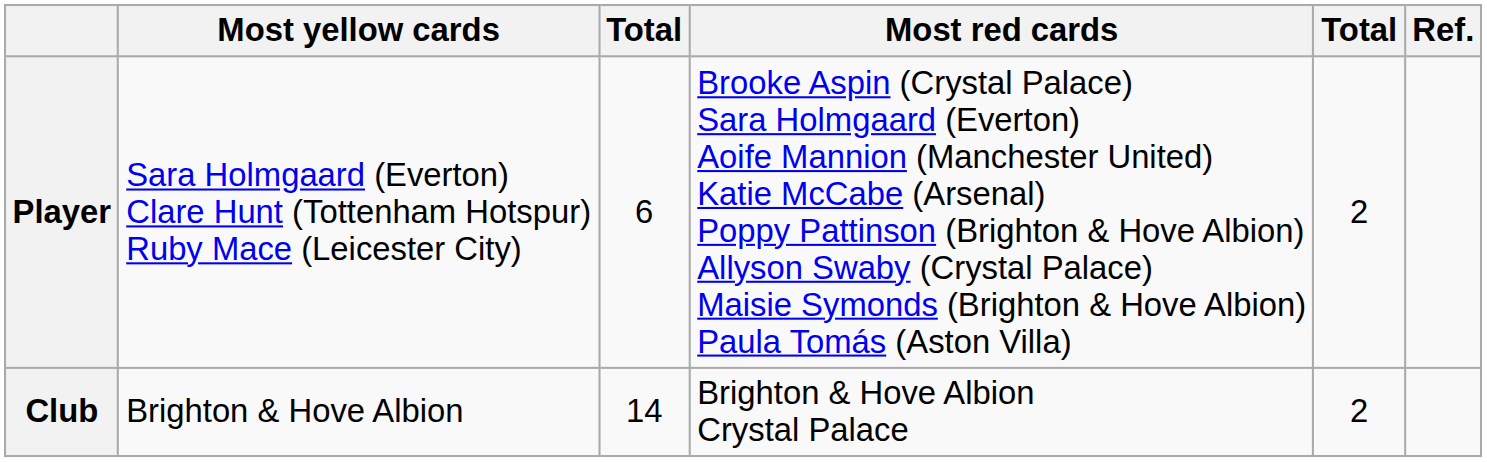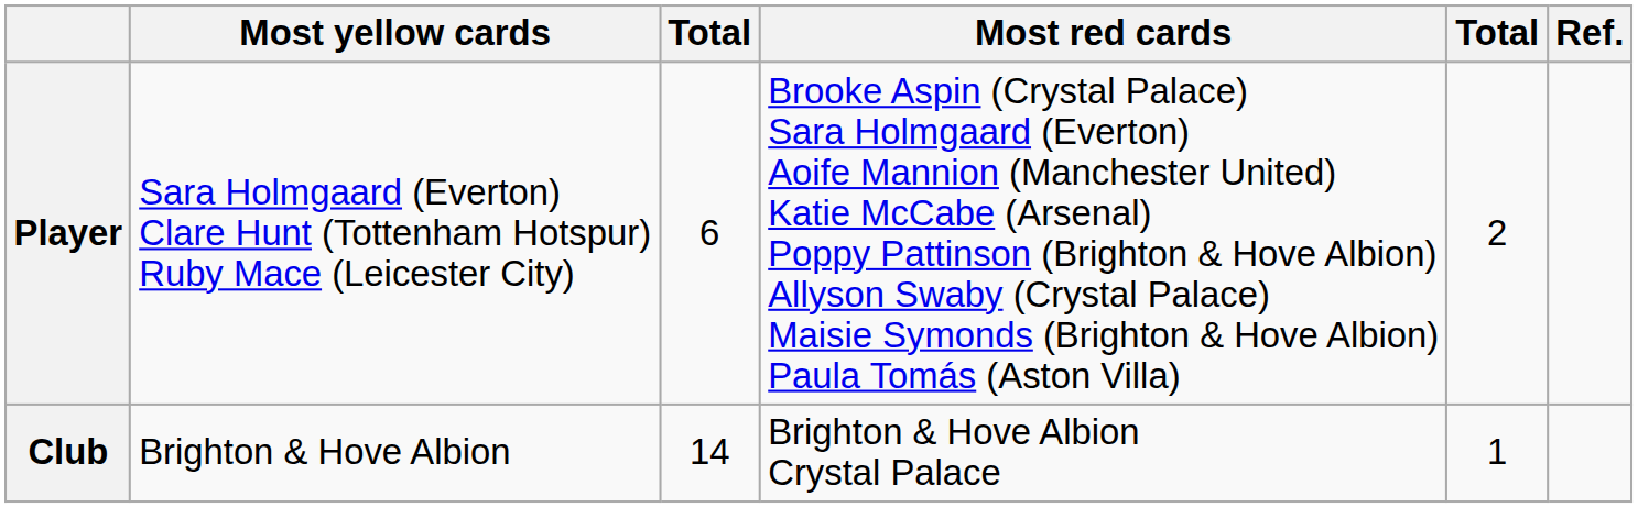Club | column 5: 2 -> 1
